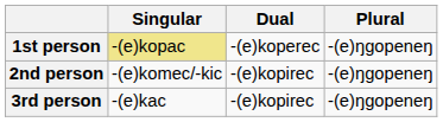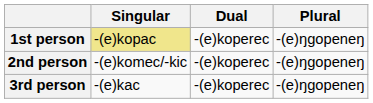2nd person | Dual: -(e)kopirec -> -(e)koperec
3rd person | Dual: -(e)kopirec -> -(e)koperec
